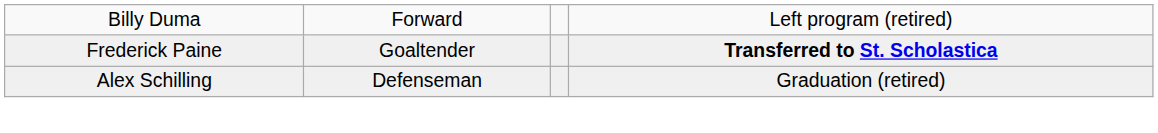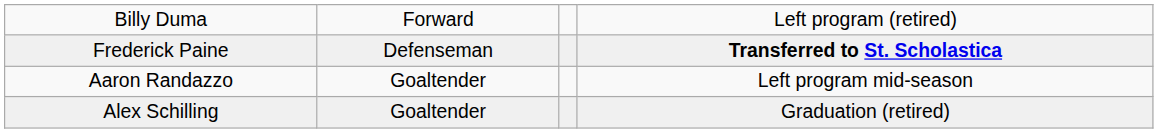Frederick Paine | column 2: Goaltender -> Defenseman
+ row: Aaron Randazzo | Goaltender | Left program mid-season
Alex Schilling | column 2: Defenseman -> Goaltender
